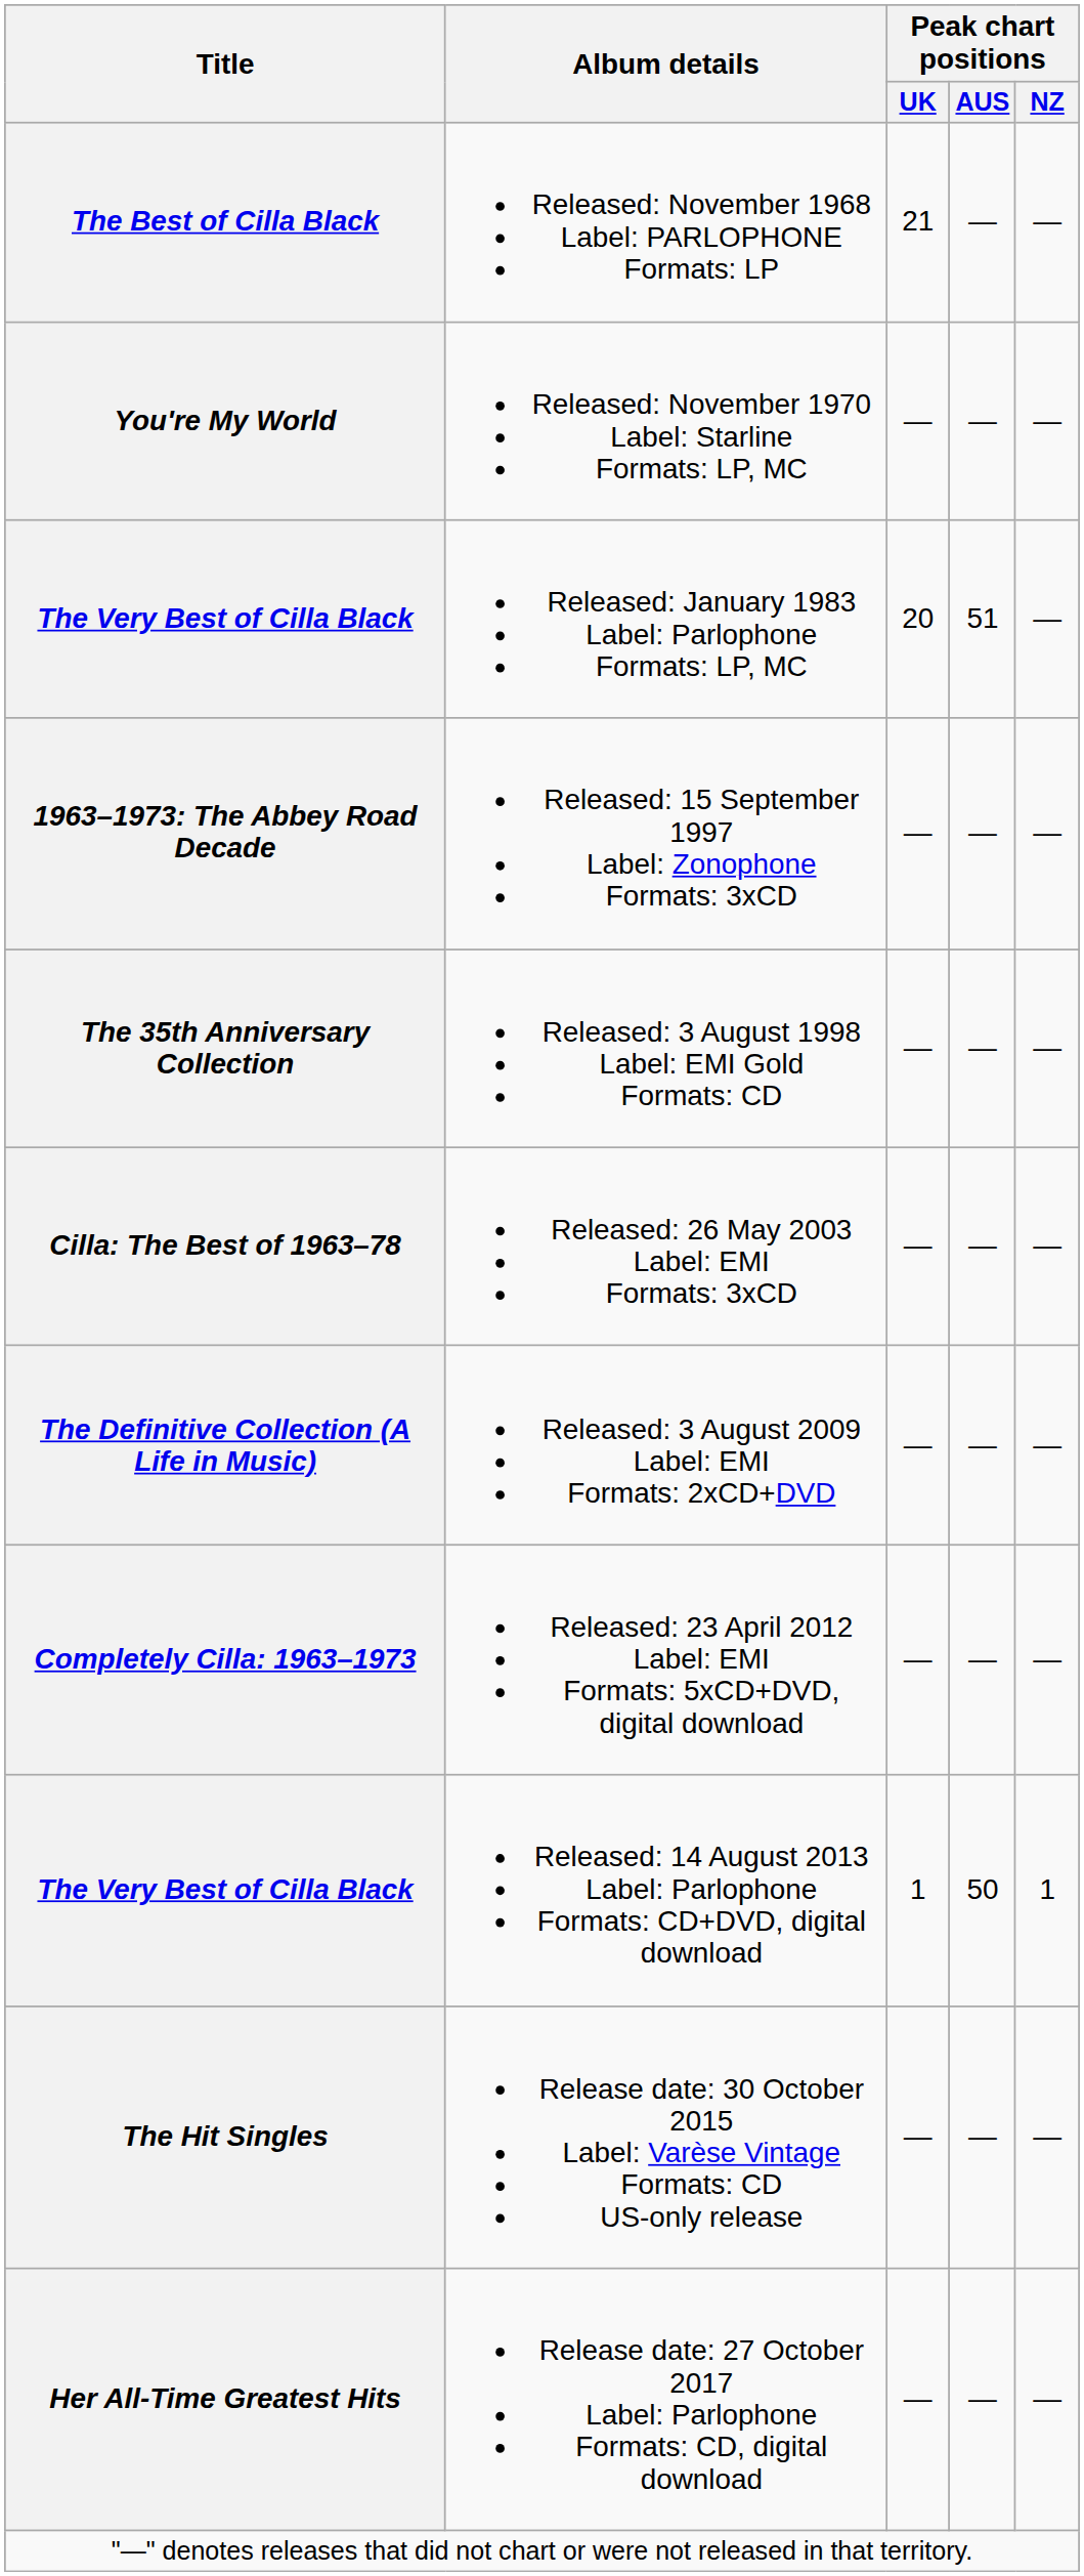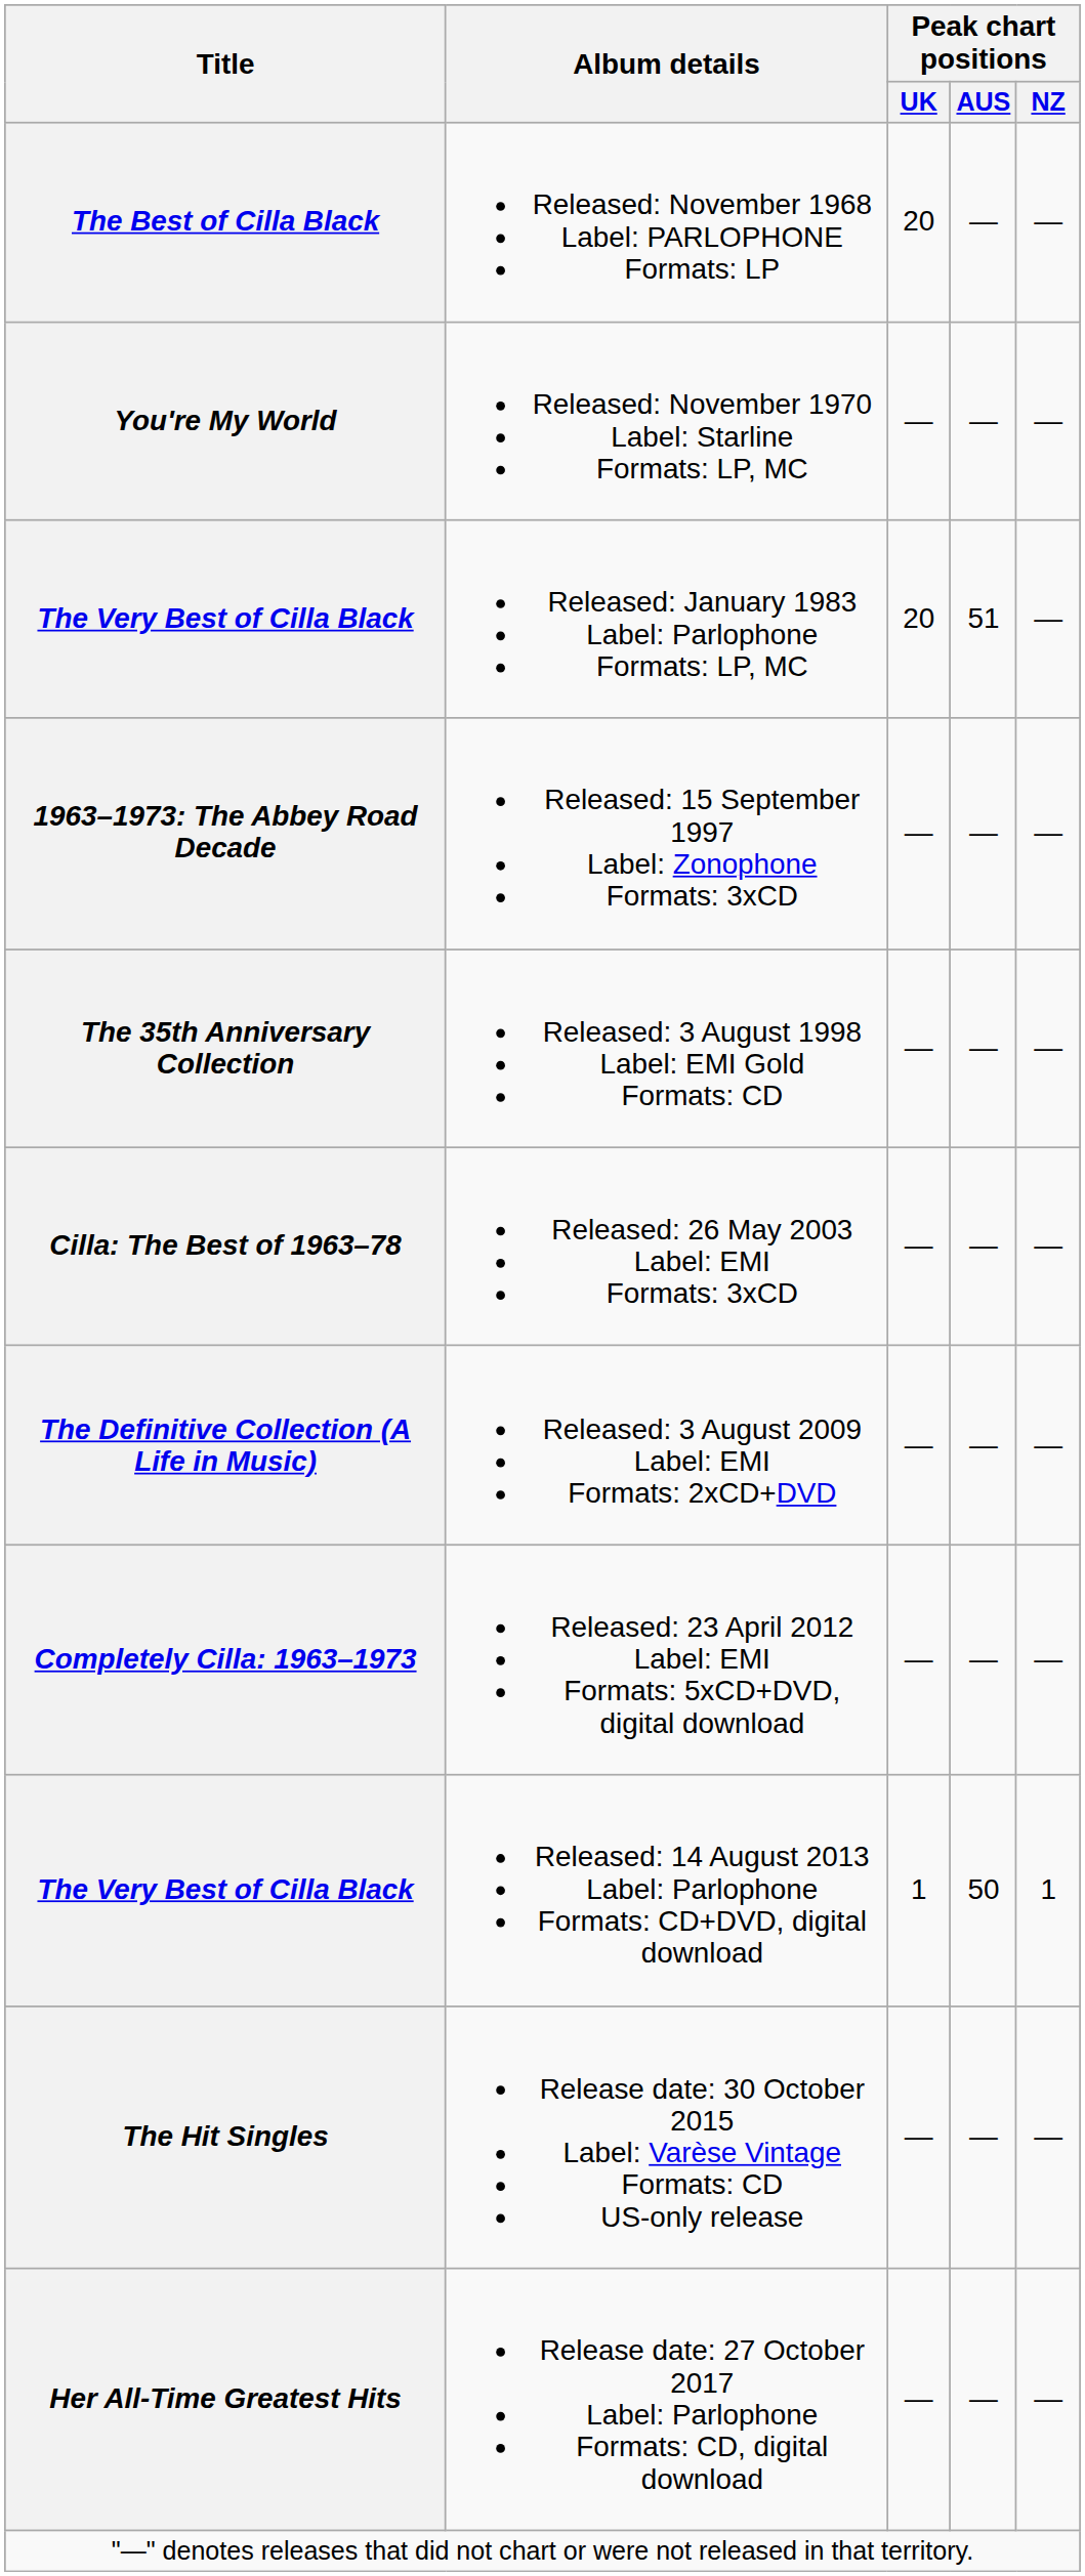The Best of Cilla Black | Peak chart positions / UK: 21 -> 20
